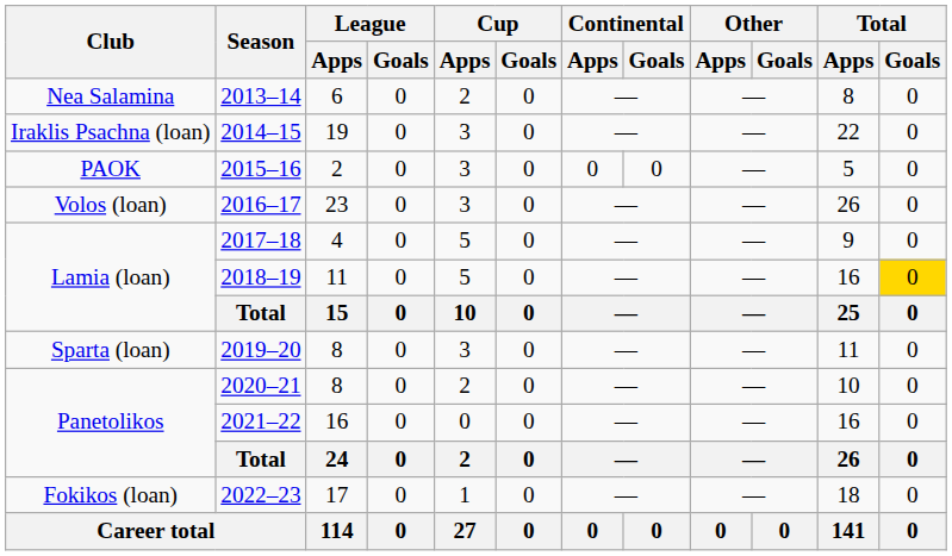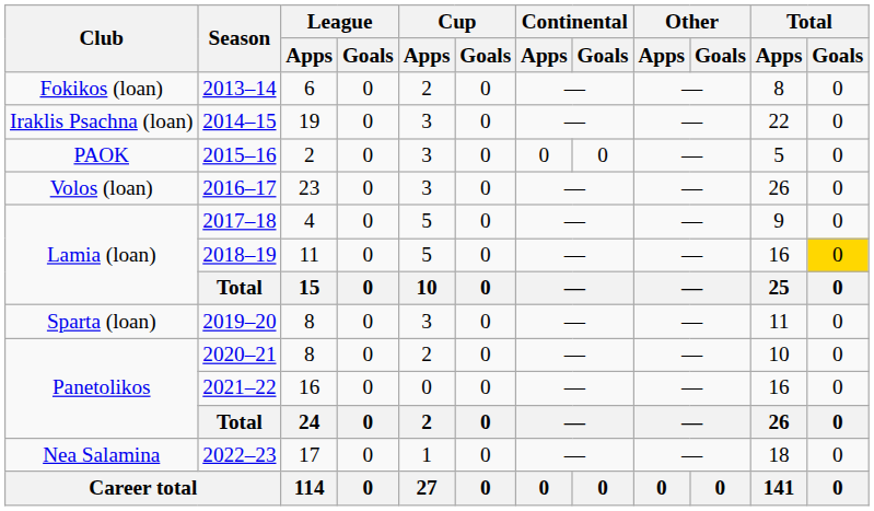2013–14 | Club: Nea Salamina -> Fokikos (loan)
2022–23 | Club: Fokikos (loan) -> Nea Salamina
